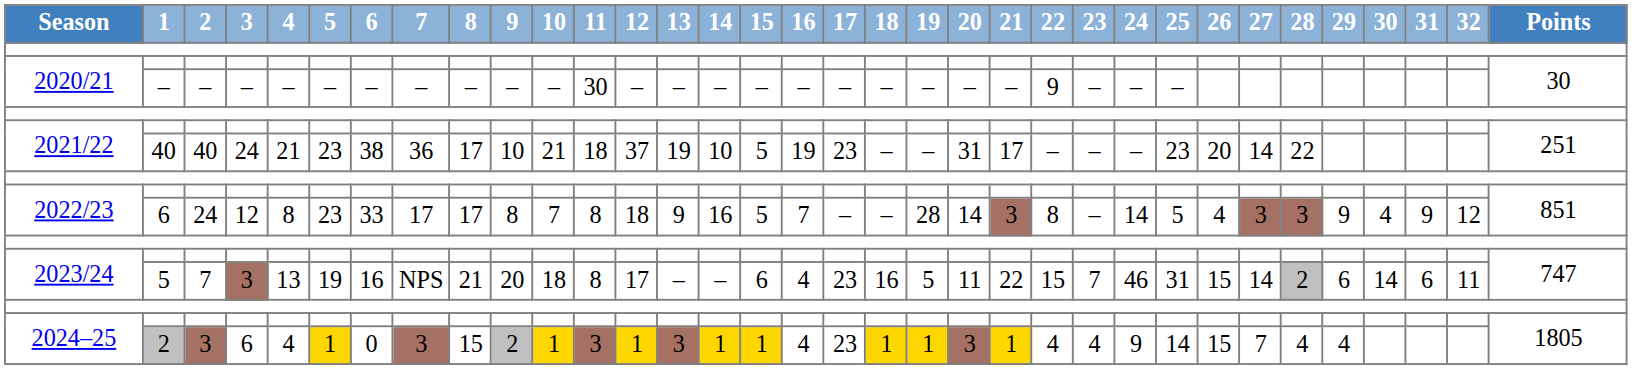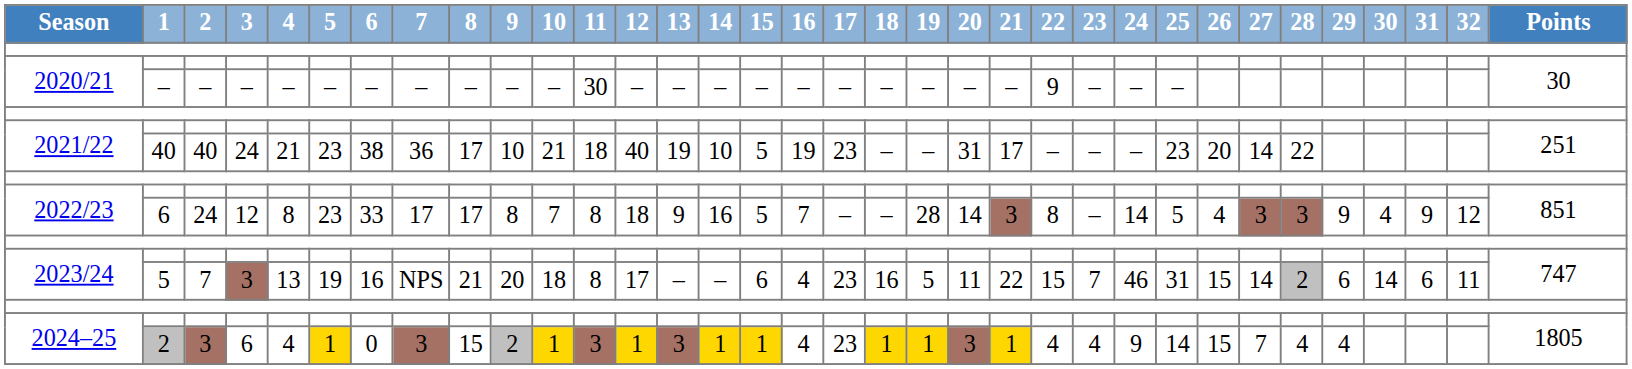2021/22 / 40 | 12: 37 -> 40
